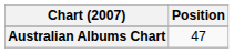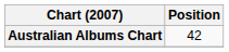Australian Albums Chart | Position: 47 -> 42
